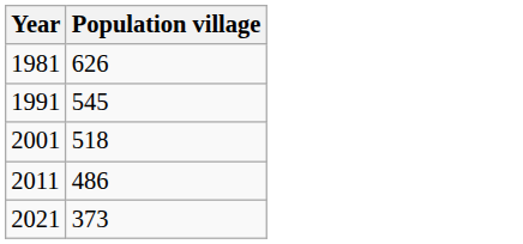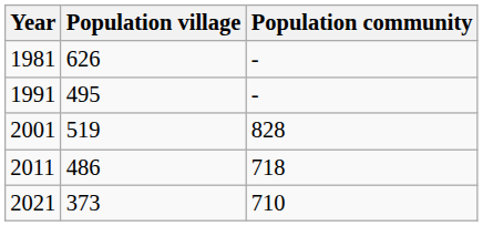+ column: Population community | - | - | 828 | 718 | 710
1991 | Population village: 545 -> 495
2001 | Population village: 518 -> 519
